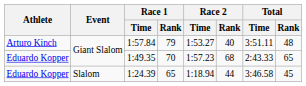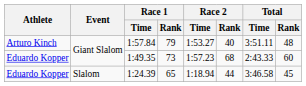1:49.35 | Race 1 / Rank: 70 -> 73
1:49.35 | Total / Rank: 65 -> 60
